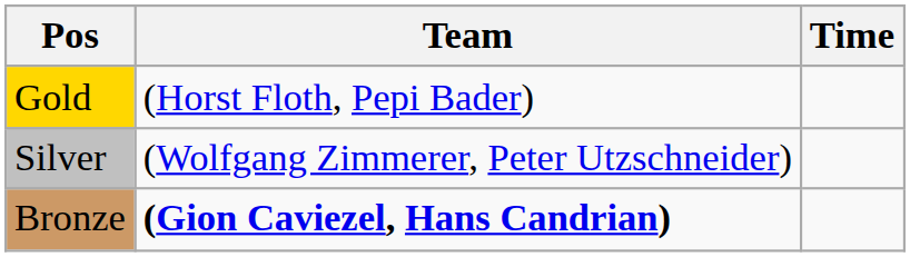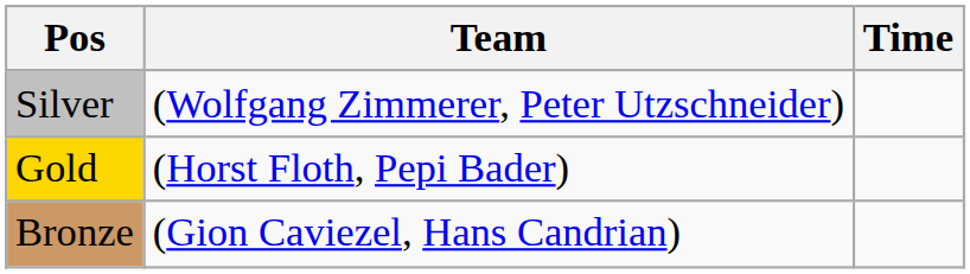rows swapped: Gold <-> Silver
Bronze | Team: bold -> normal
